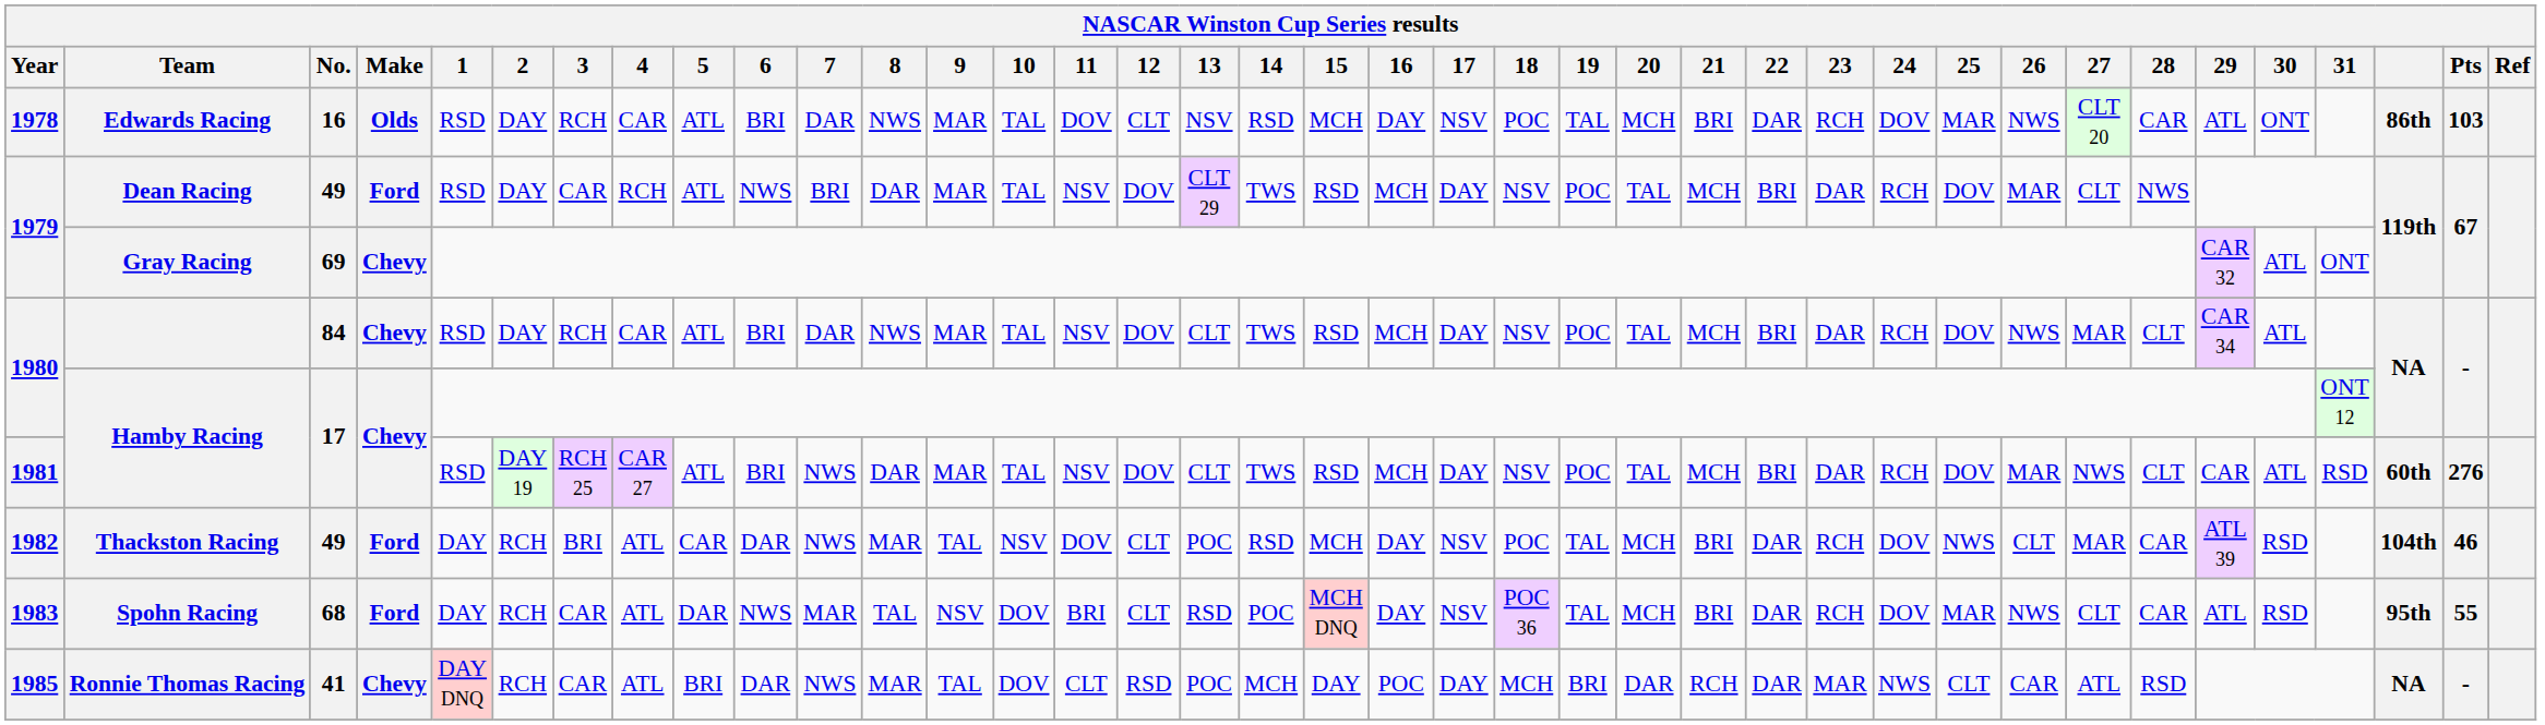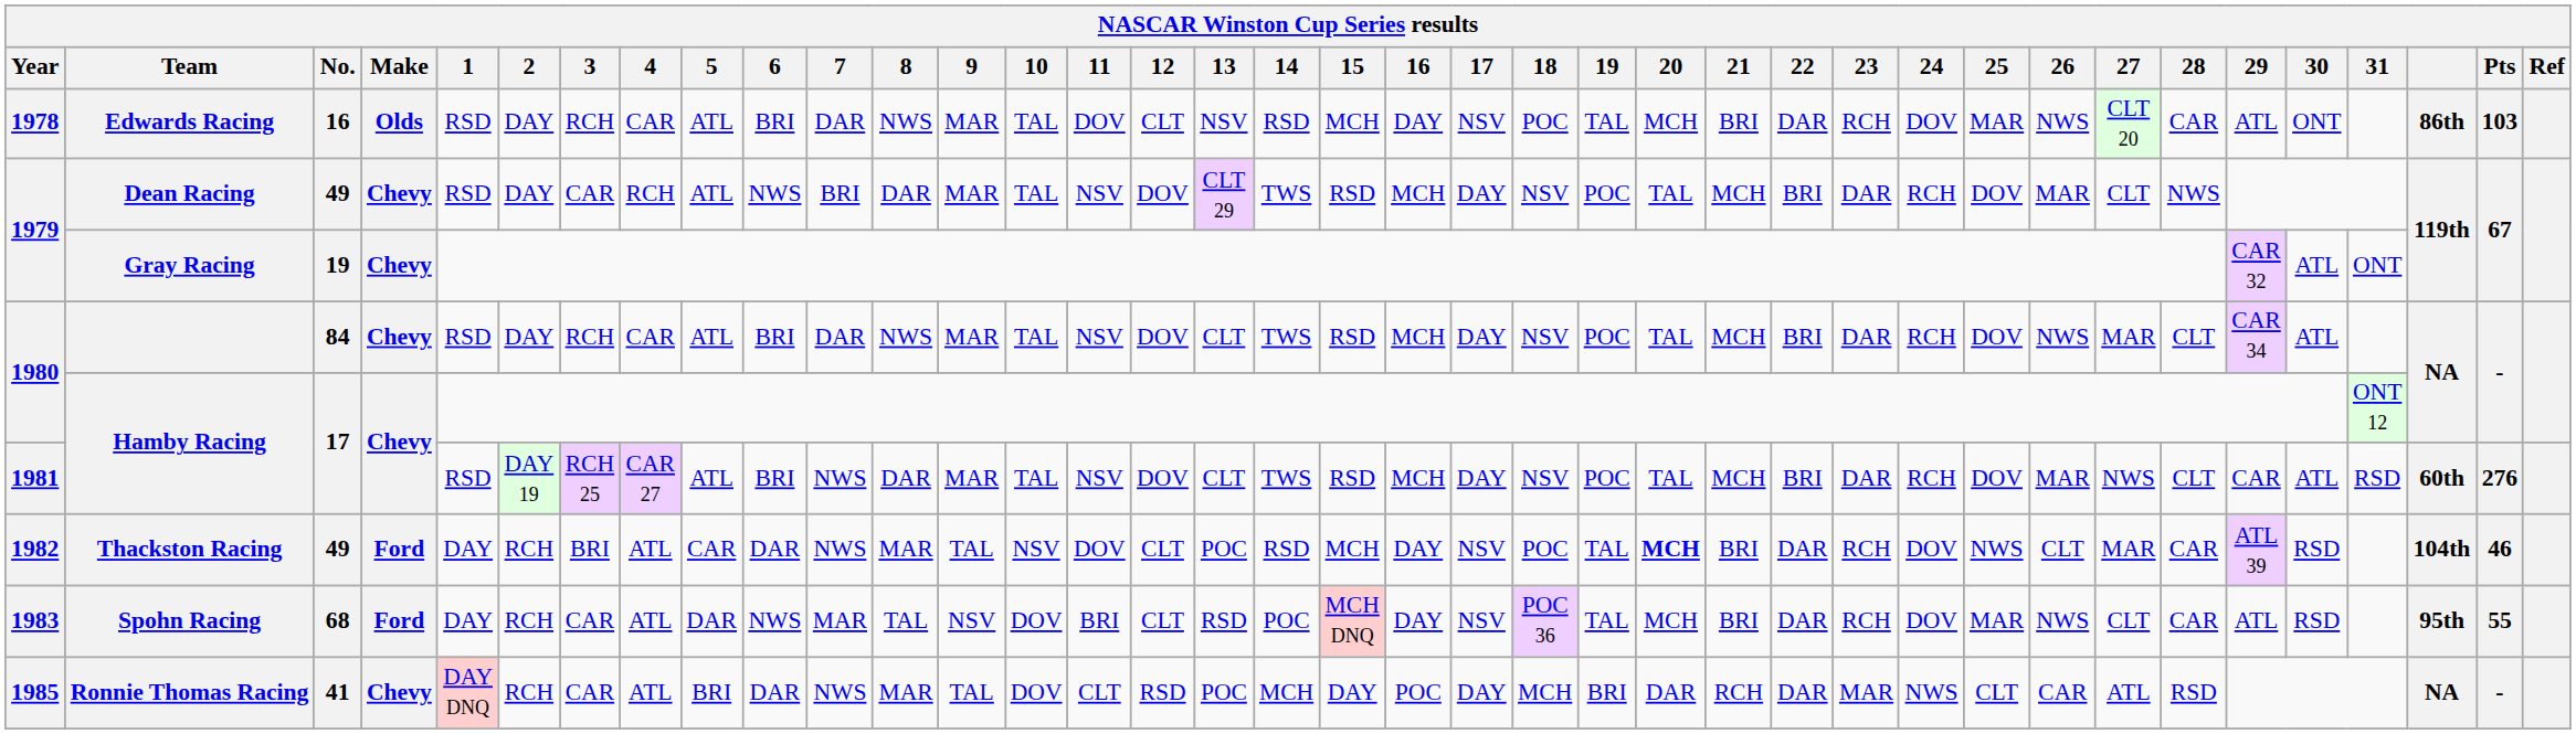Dean Racing | Make: Ford -> Chevy
Gray Racing | No.: 69 -> 19
Thackston Racing | 20: normal -> bold
